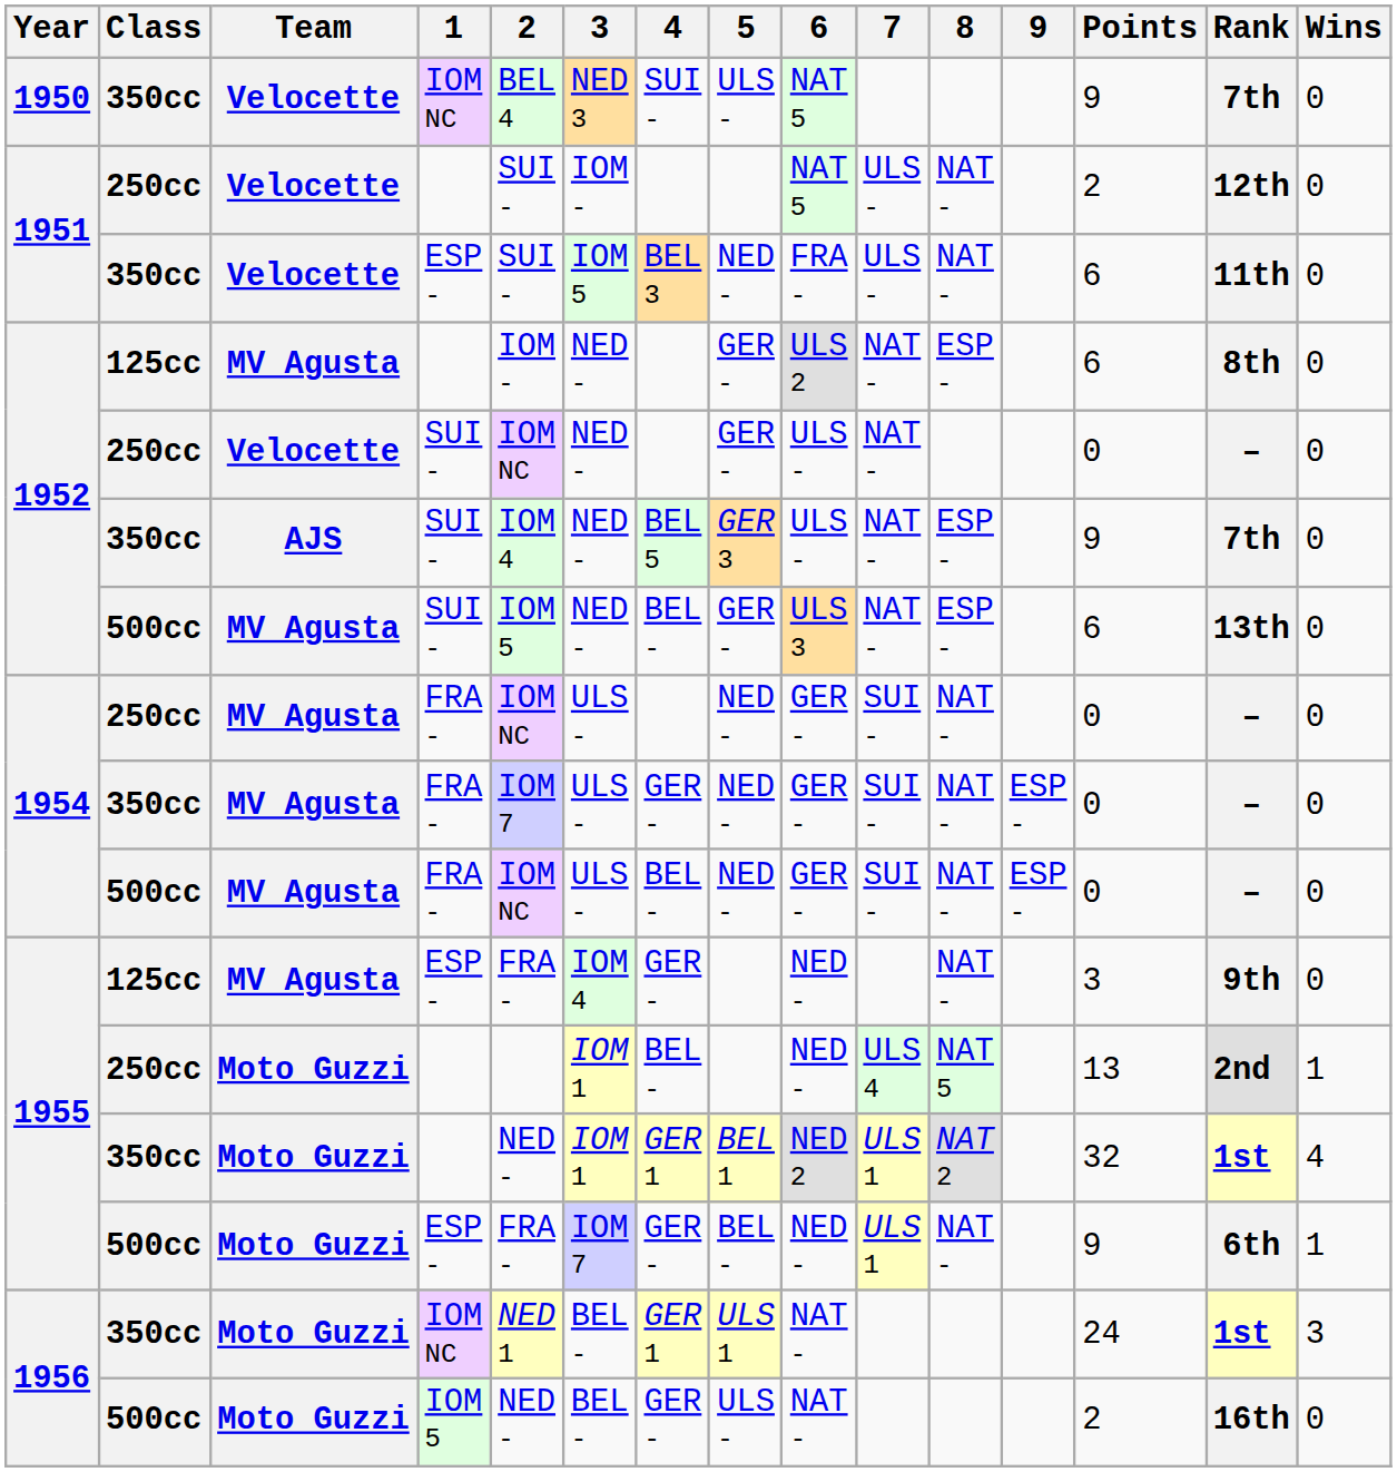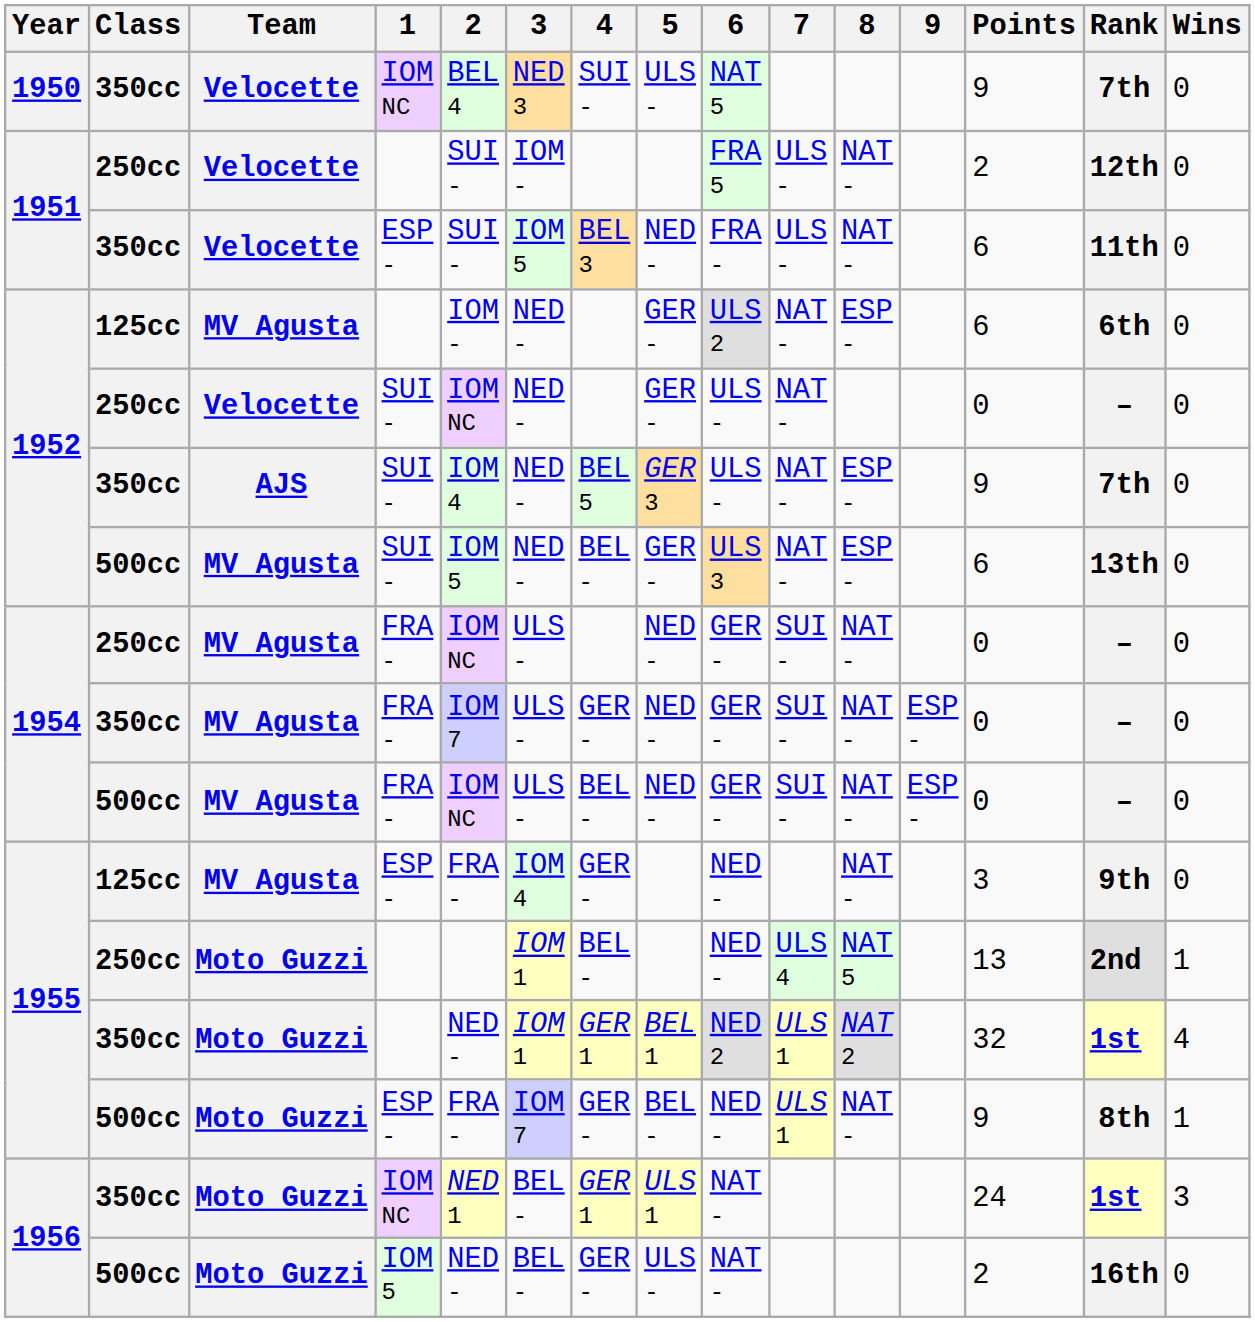1951 / 250cc | 6: NAT 5 -> FRA 5
1952 / 125cc | Rank: 8th -> 6th
1955 / 500cc | Rank: 6th -> 8th
